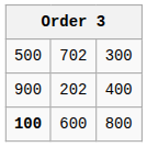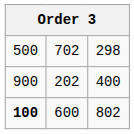500 | column 3: 300 -> 298
100 | column 3: 800 -> 802
